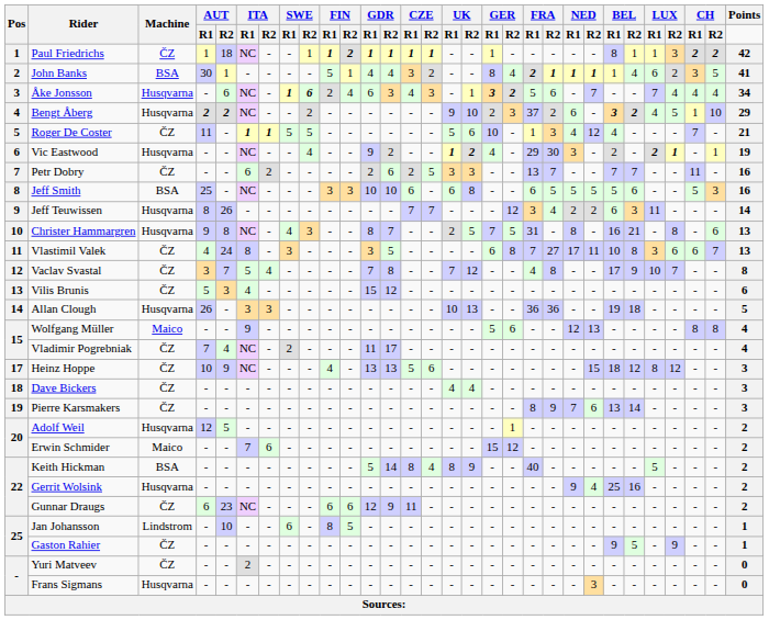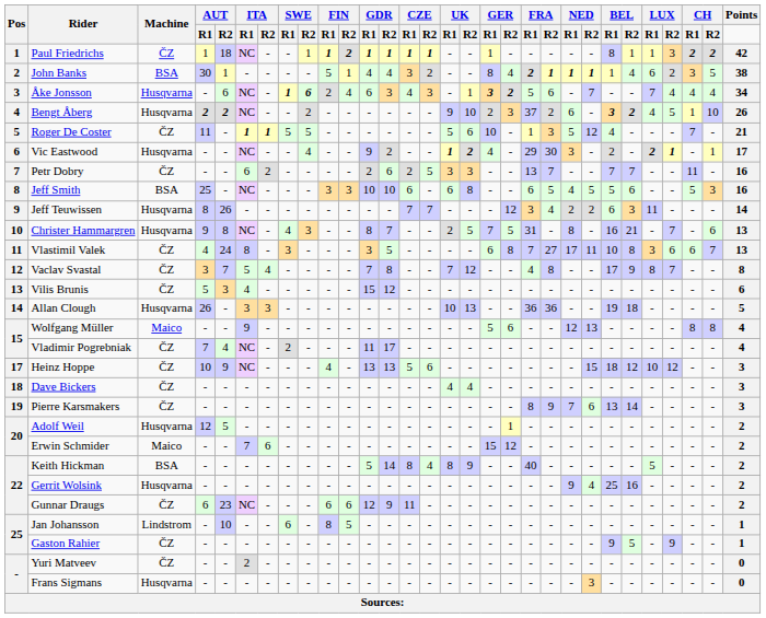John Banks | Points: 41 -> 38
Bengt Åberg | Points: 29 -> 26
Roger De Coster | NED / R1: 4 -> 5
Vic Eastwood | Points: 19 -> 17
Jeff Smith | NED / R1: 5 -> 4
Christer Hammargren | LUX / R2: 8 -> 7
Vaclav Svastal | LUX / R1: 10 -> 8
Heinz Hoppe | LUX / R1: 8 -> 10
